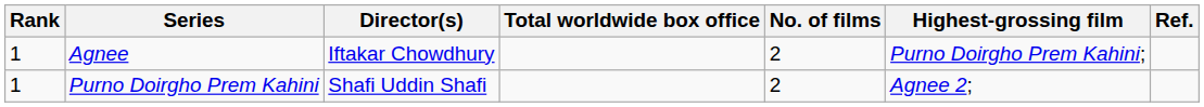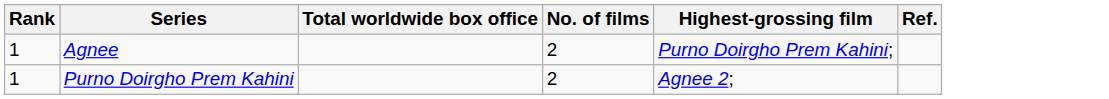- column: Director(s) | Iftakar Chowdhury | Shafi Uddin Shafi
